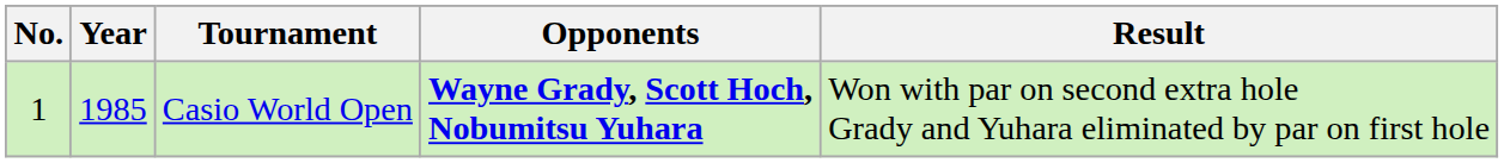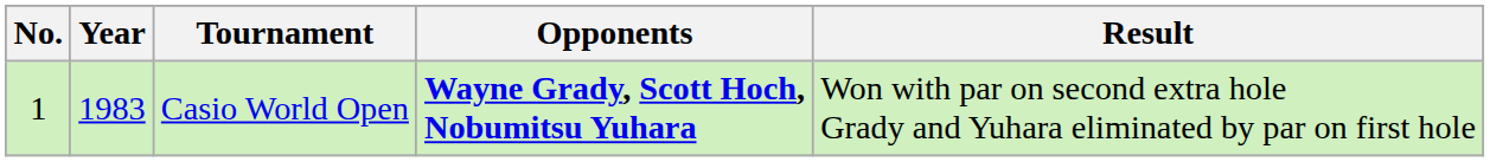Casio World Open | Year: 1985 -> 1983
